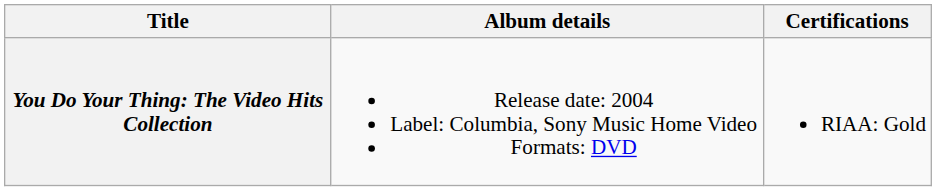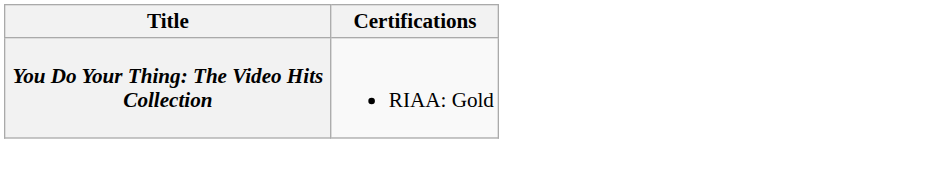- column: Album details | Release date: 2004 Label: Columbia, Sony Music Home Video Formats: DVD
